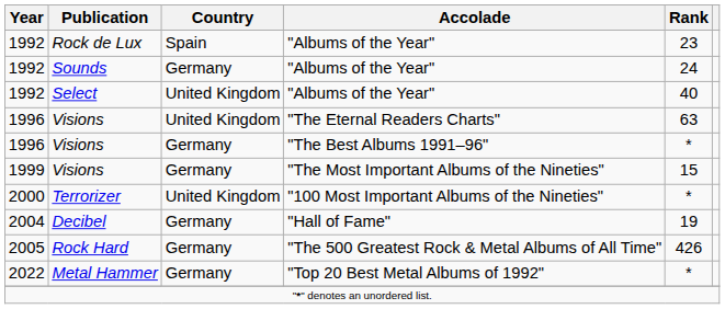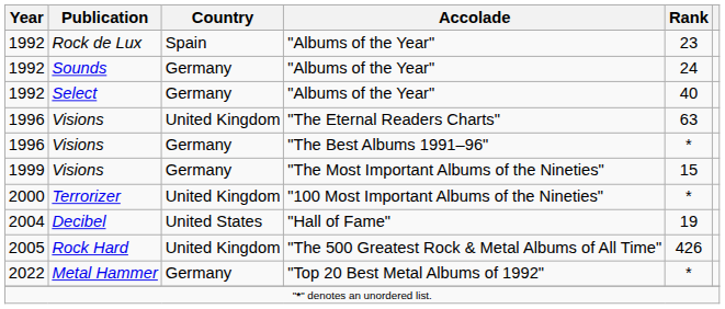Select | Country: United Kingdom -> Germany
Decibel | Country: Germany -> United States
Rock Hard | Country: Germany -> United Kingdom
